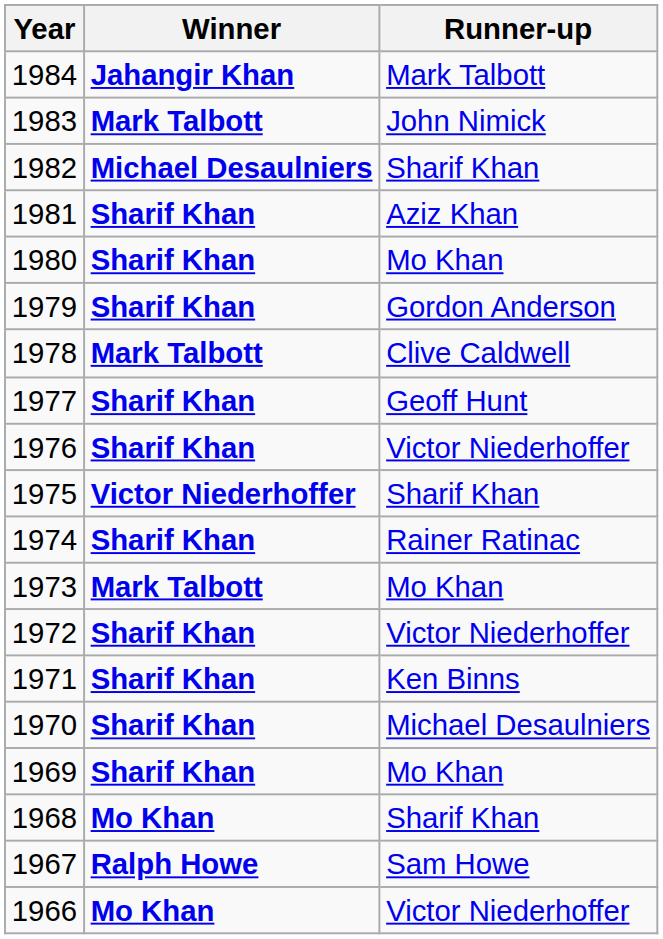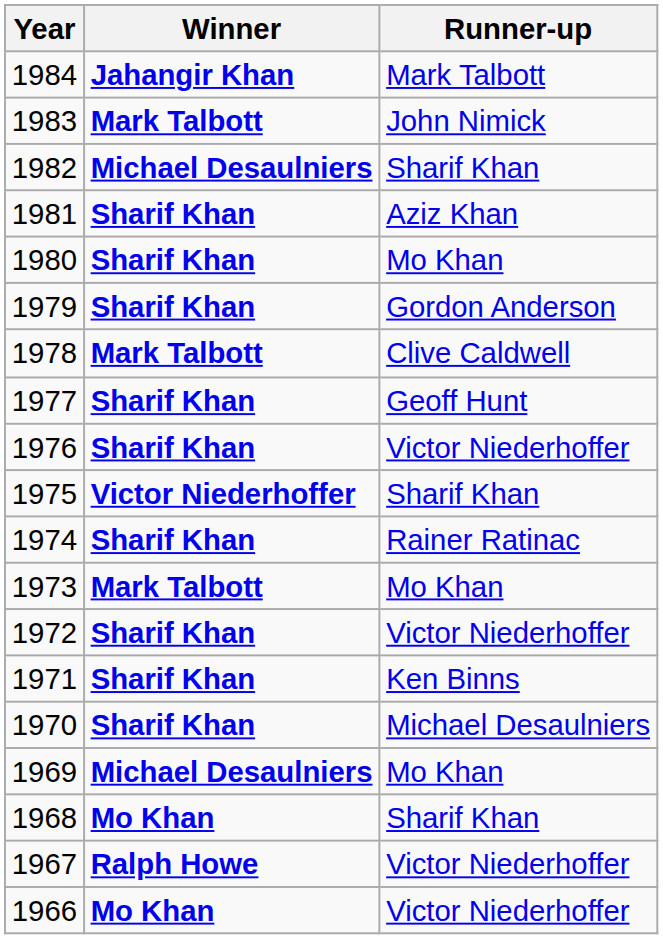1969 | Winner: Sharif Khan -> Michael Desaulniers
1967 | Runner-up: Sam Howe -> Victor Niederhoffer
